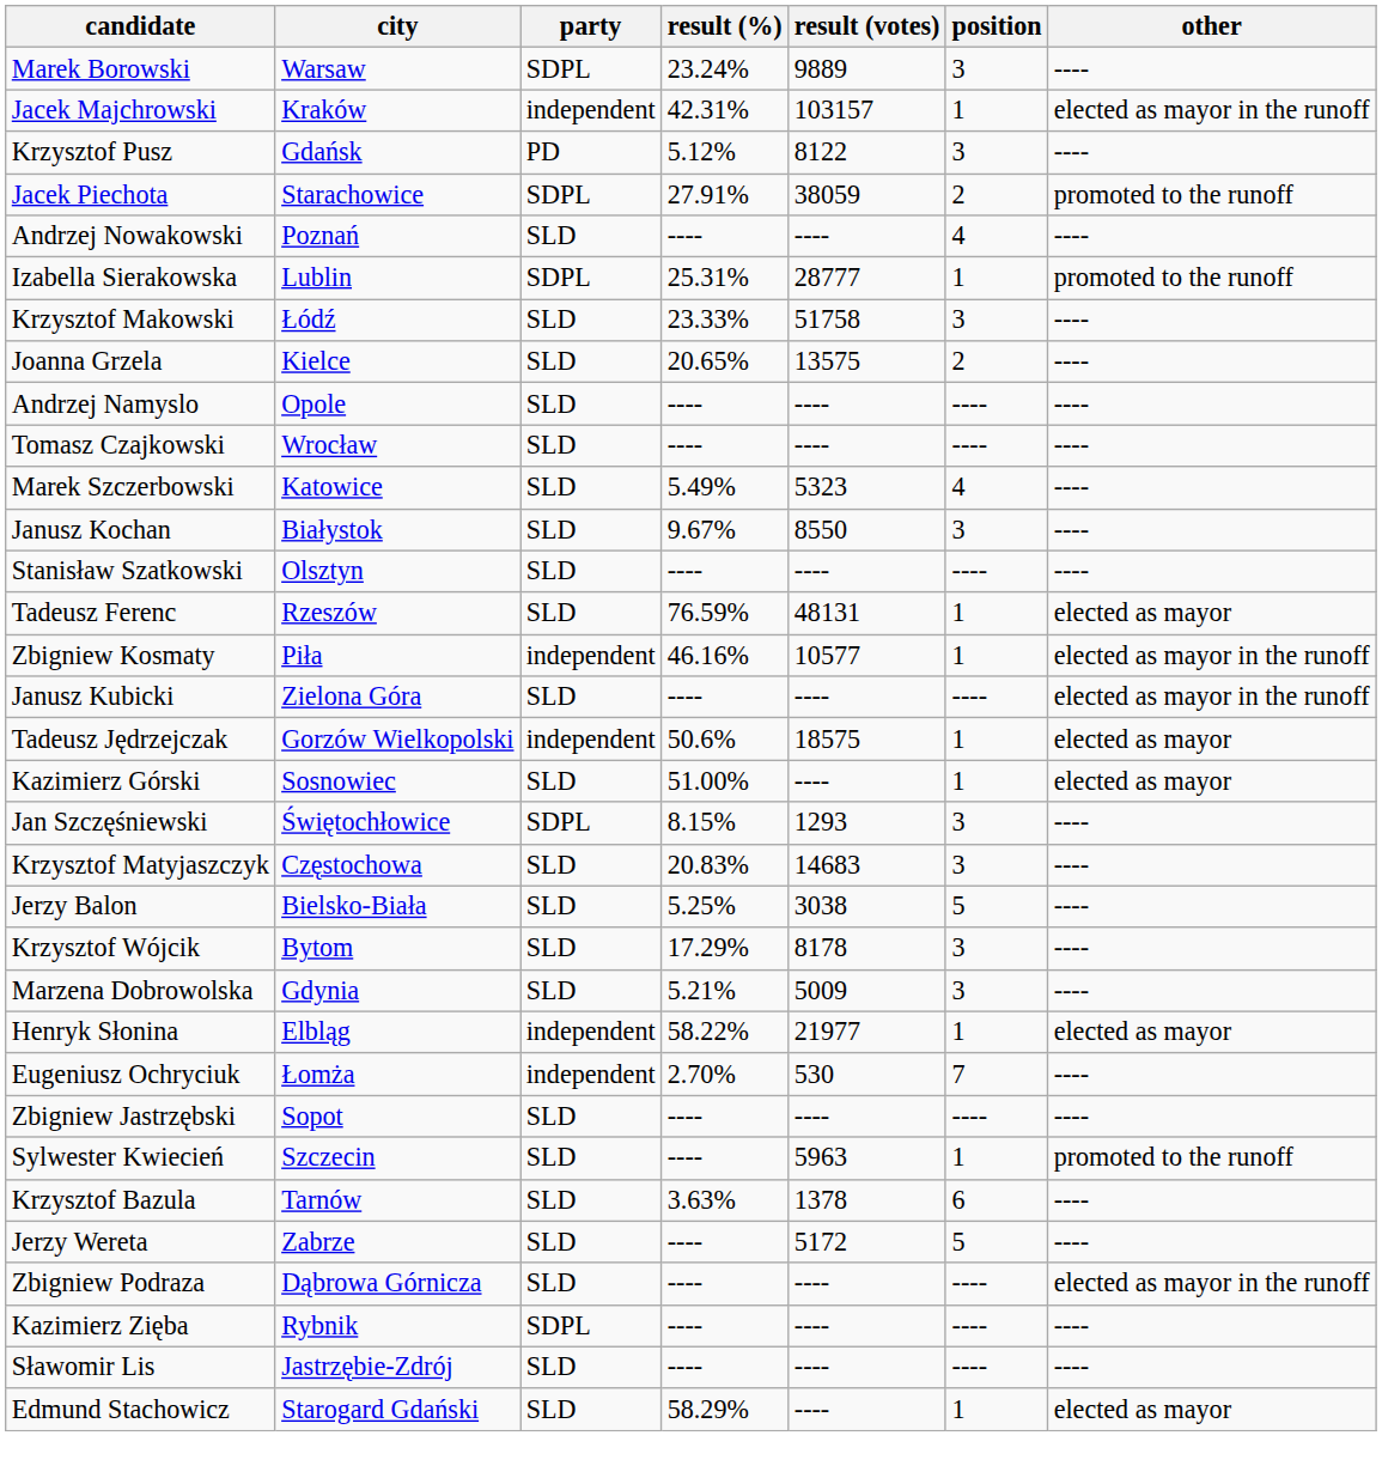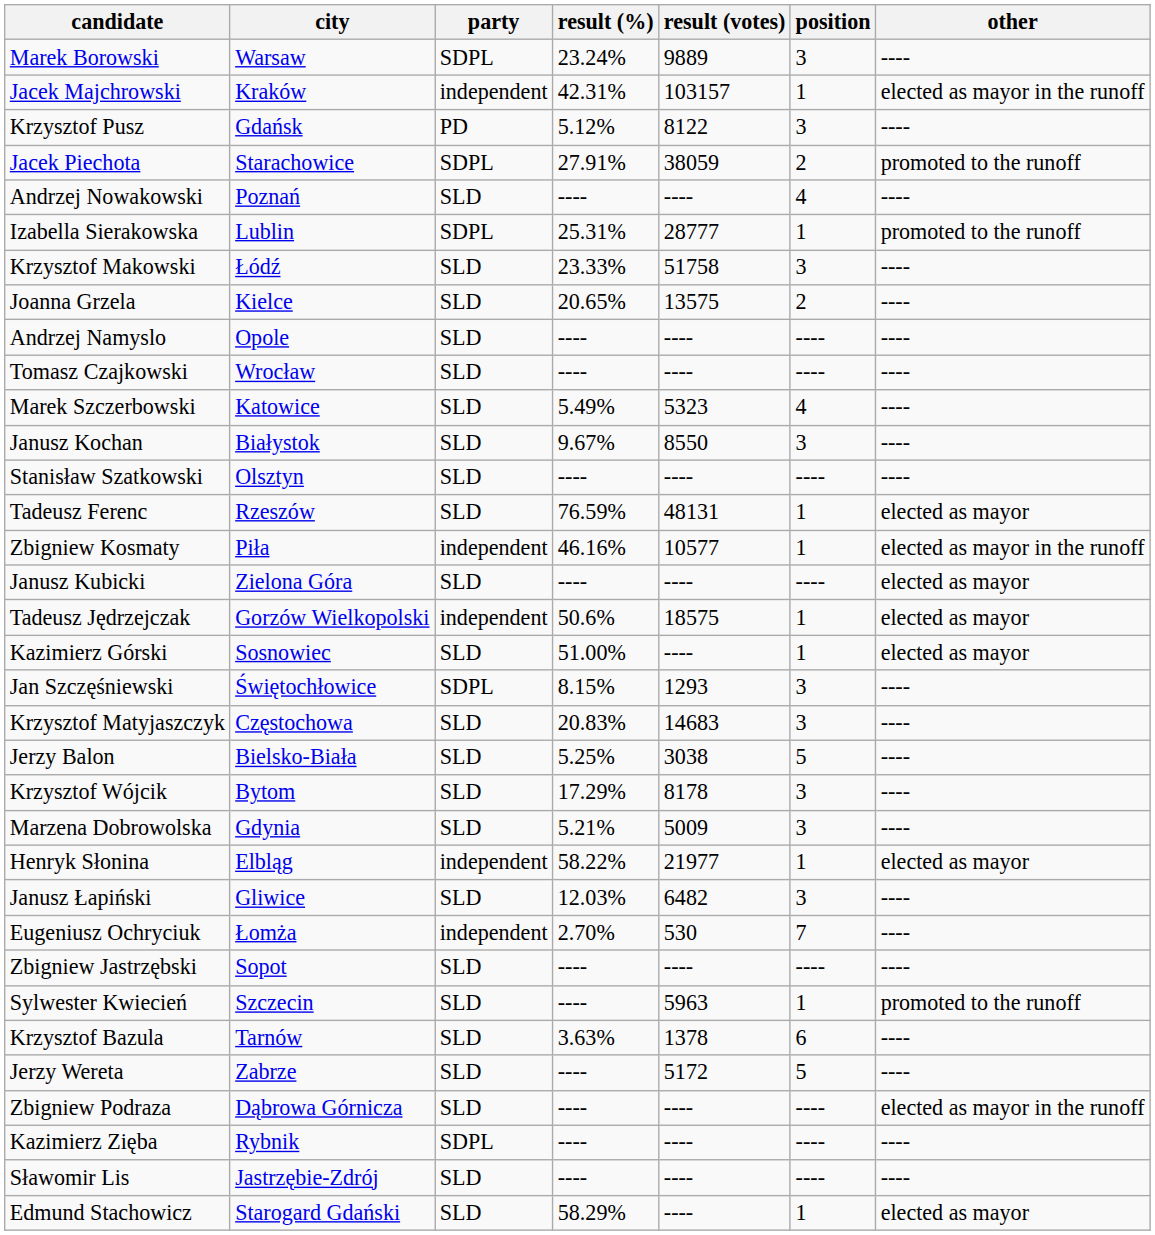Janusz Kubicki | other: elected as mayor in the runoff -> elected as mayor
+ row: Janusz Łapiński | Gliwice | SLD | 12.03% | 6482 | 3 | ----
